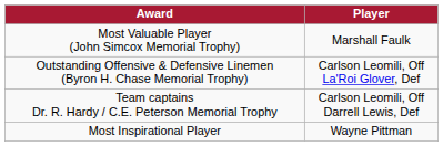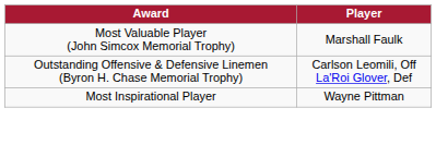- row: Team captains Dr. R. Hardy / C.E. Peterson Memorial Trophy | Carlson Leomili, Off Darrell Lewis, Def
